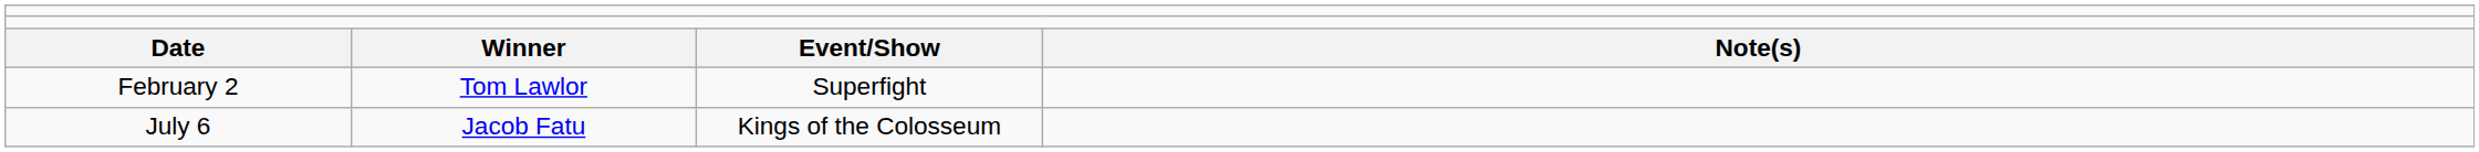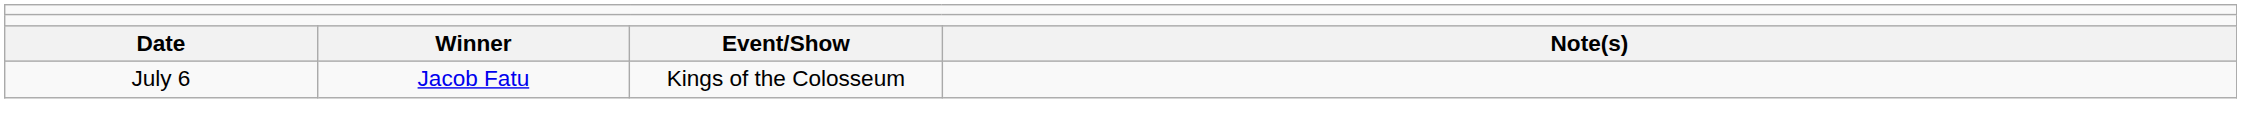- row: February 2 | Tom Lawlor | Superfight
